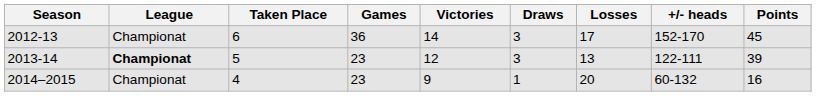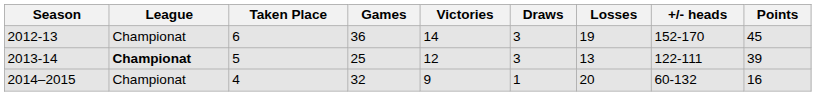2012-13 | Losses: 17 -> 19
2013-14 | Games: 23 -> 25
2014–2015 | Games: 23 -> 32
